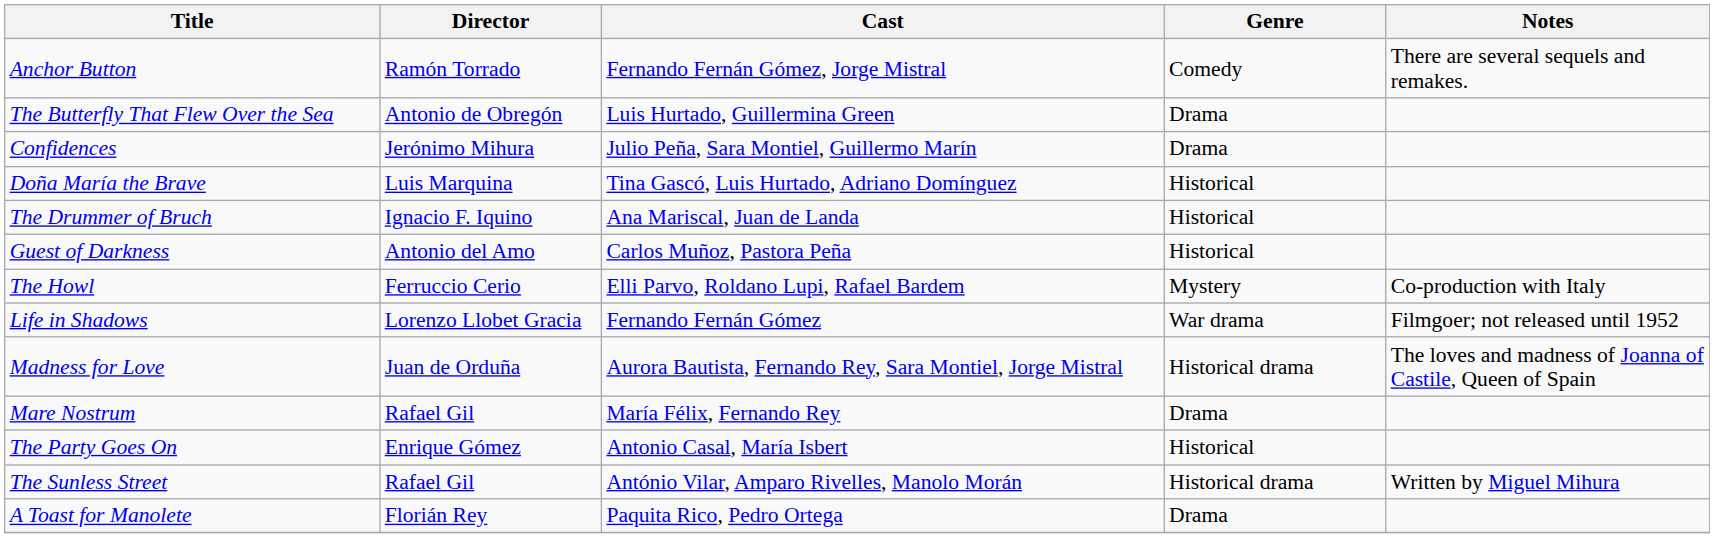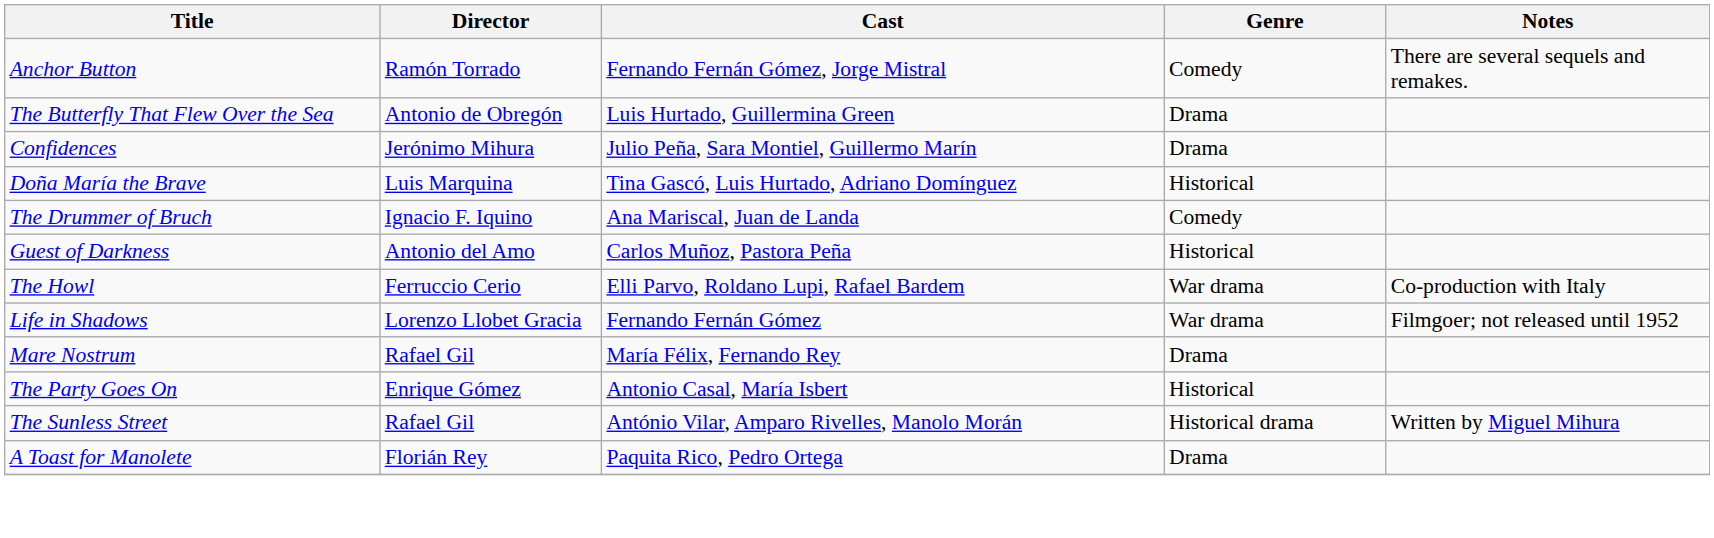The Drummer of Bruch | Genre: Historical -> Comedy
The Howl | Genre: Mystery -> War drama
- row: Madness for Love | Juan de Orduña | Aurora Bautista, Fernando Rey, Sara Montiel, Jorge Mistral | Historical drama | The loves and madness of Joanna of Castile, Queen of Spain
